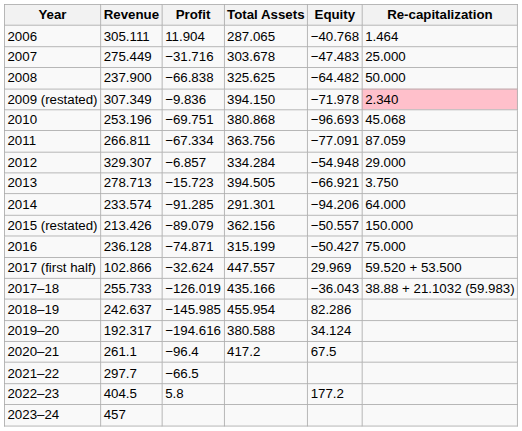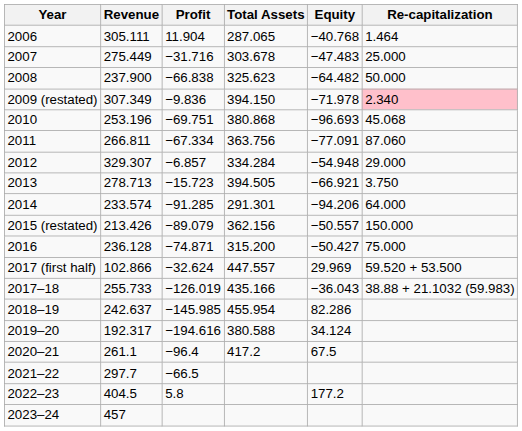2008 | Total Assets: 325.625 -> 325.623
2011 | Re-capitalization: 87.059 -> 87.060
2016 | Total Assets: 315.199 -> 315.200
